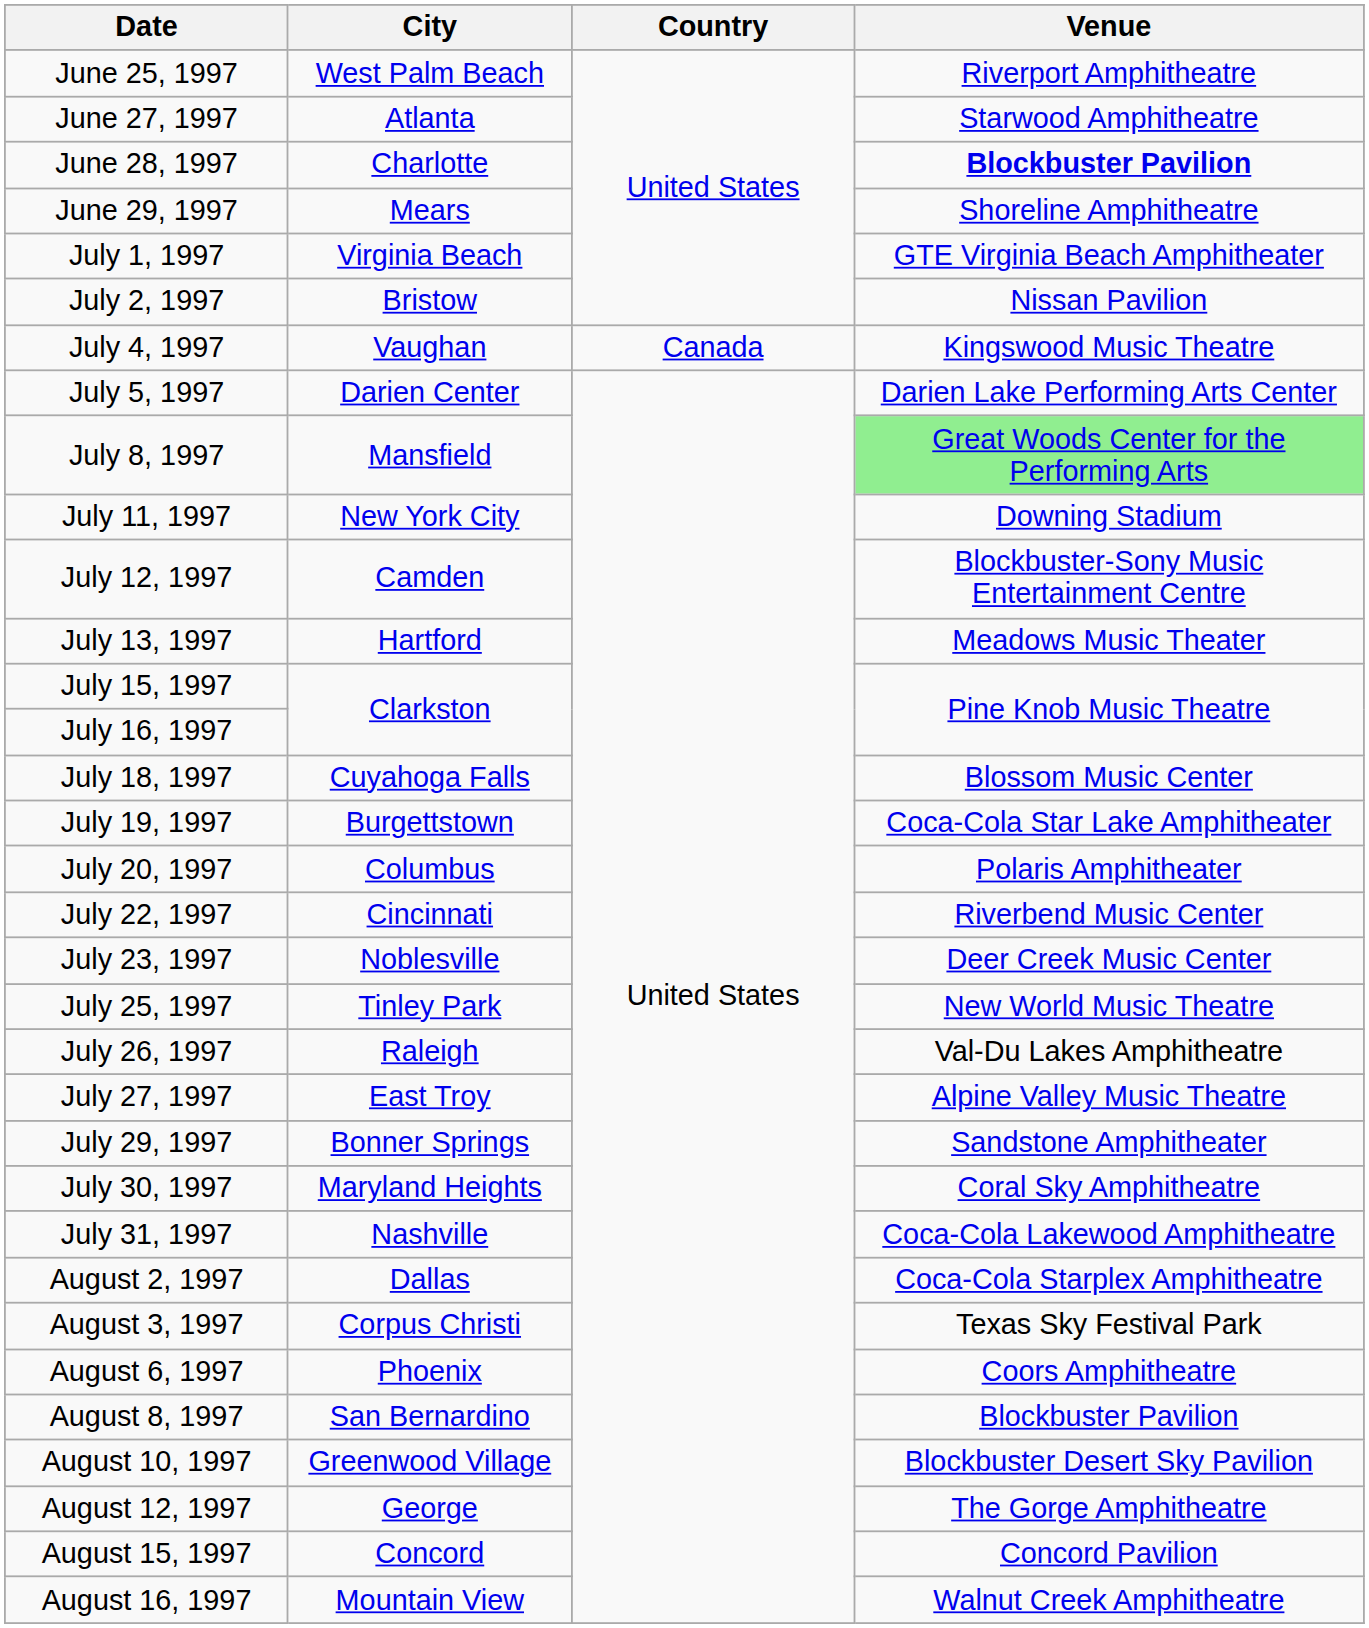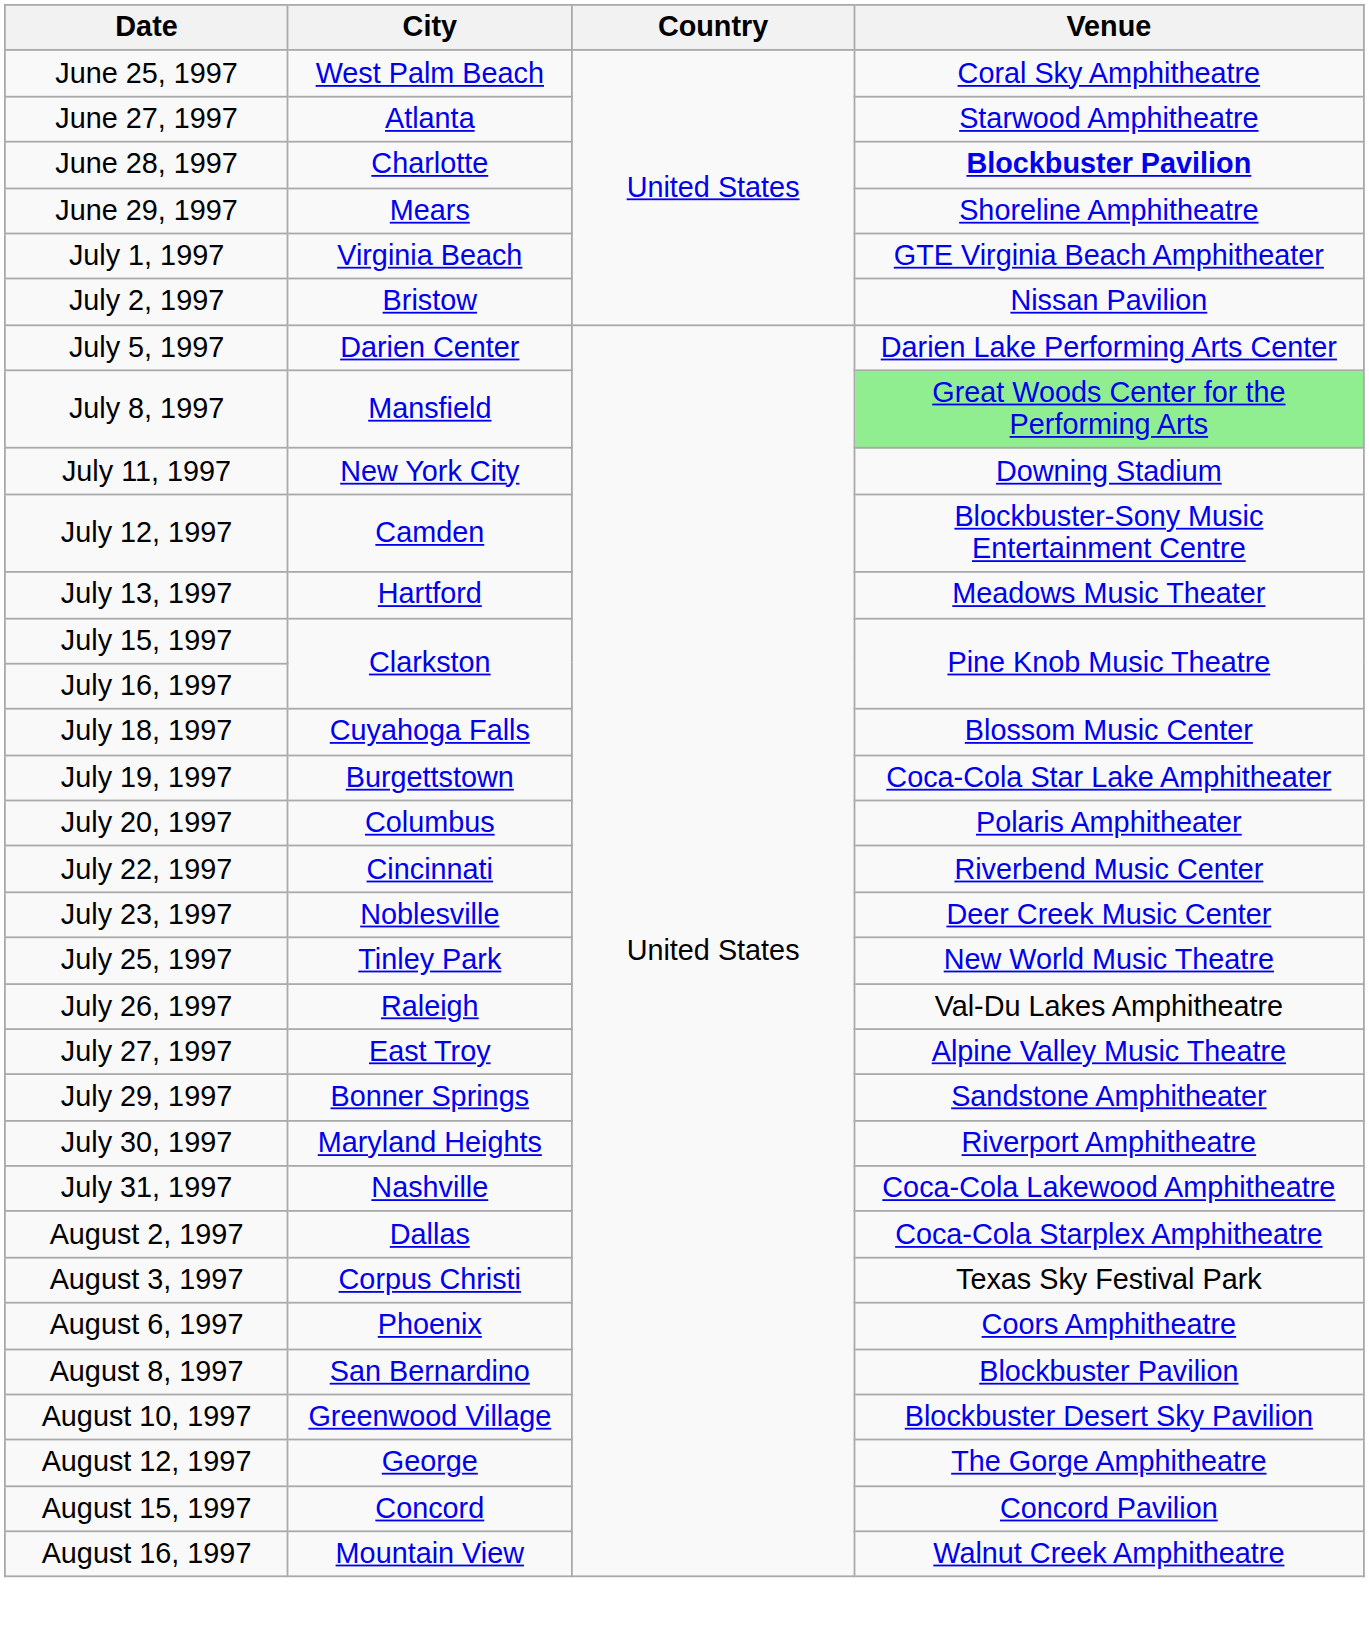June 25, 1997 | Venue: Riverport Amphitheatre -> Coral Sky Amphitheatre
- row: July 4, 1997 | Vaughan | Canada | Kingswood Music Theatre
July 30, 1997 | Venue: Coral Sky Amphitheatre -> Riverport Amphitheatre
